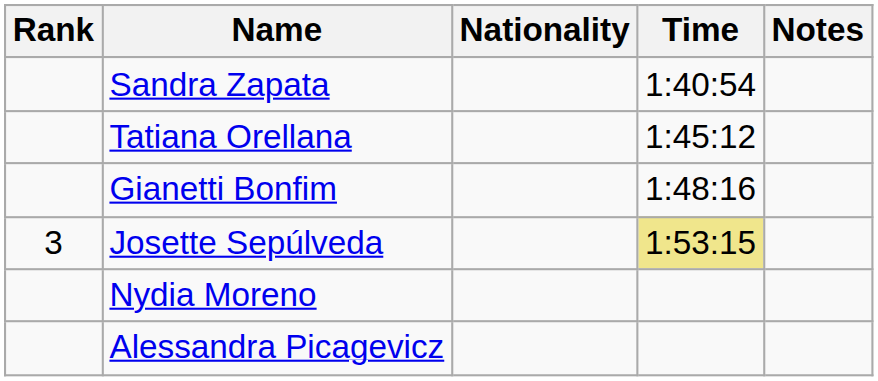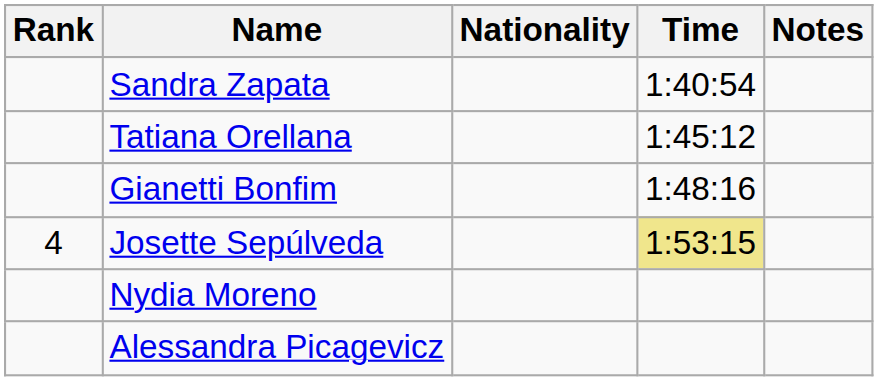Josette Sepúlveda | Rank: 3 -> 4
